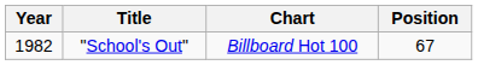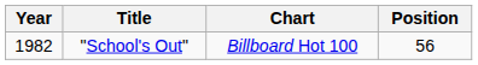"School's Out" | Position: 67 -> 56
